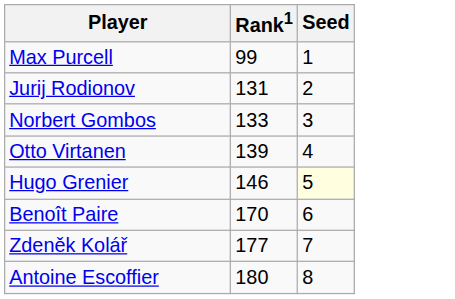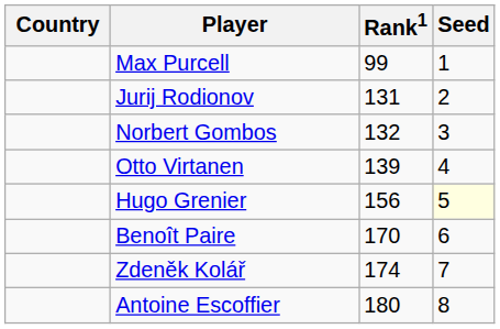+ column: Country
Norbert Gombos | Rank1: 133 -> 132
Hugo Grenier | Rank1: 146 -> 156
Zdeněk Kolář | Rank1: 177 -> 174
